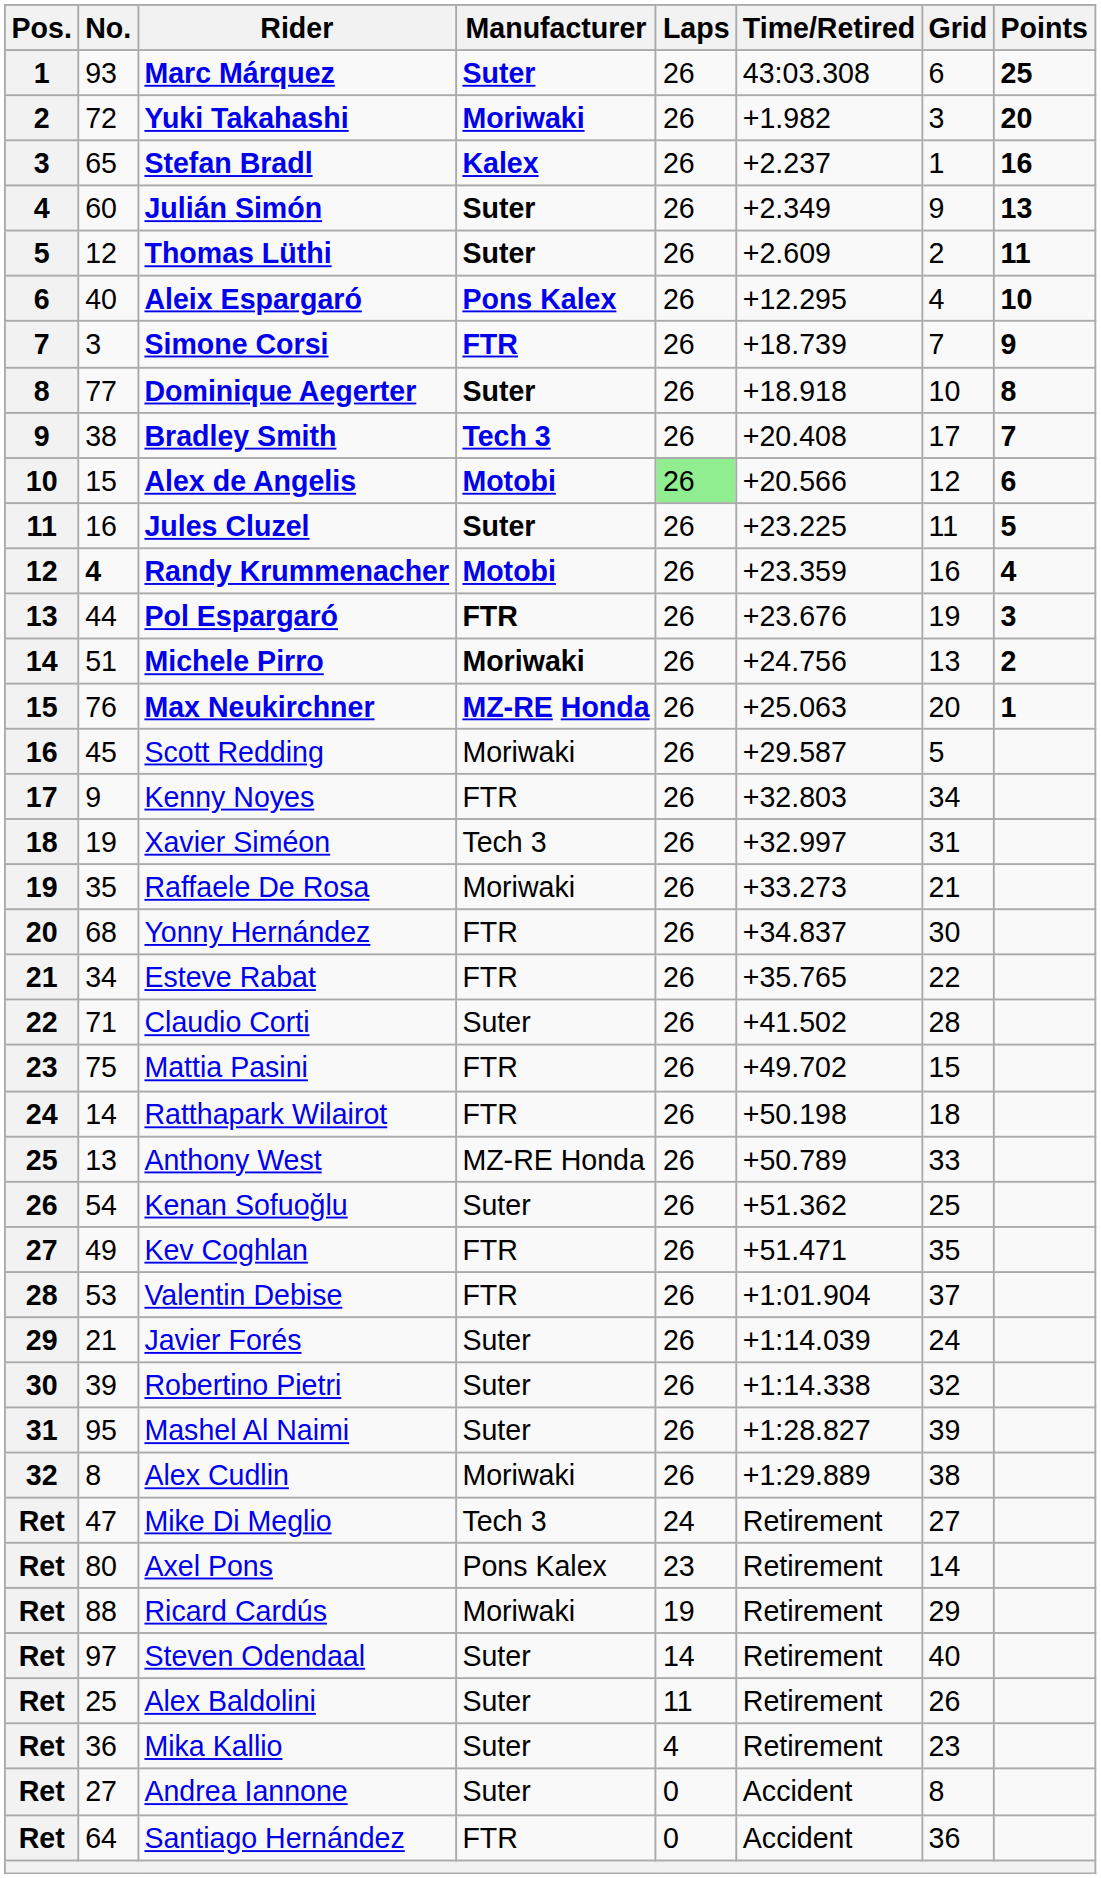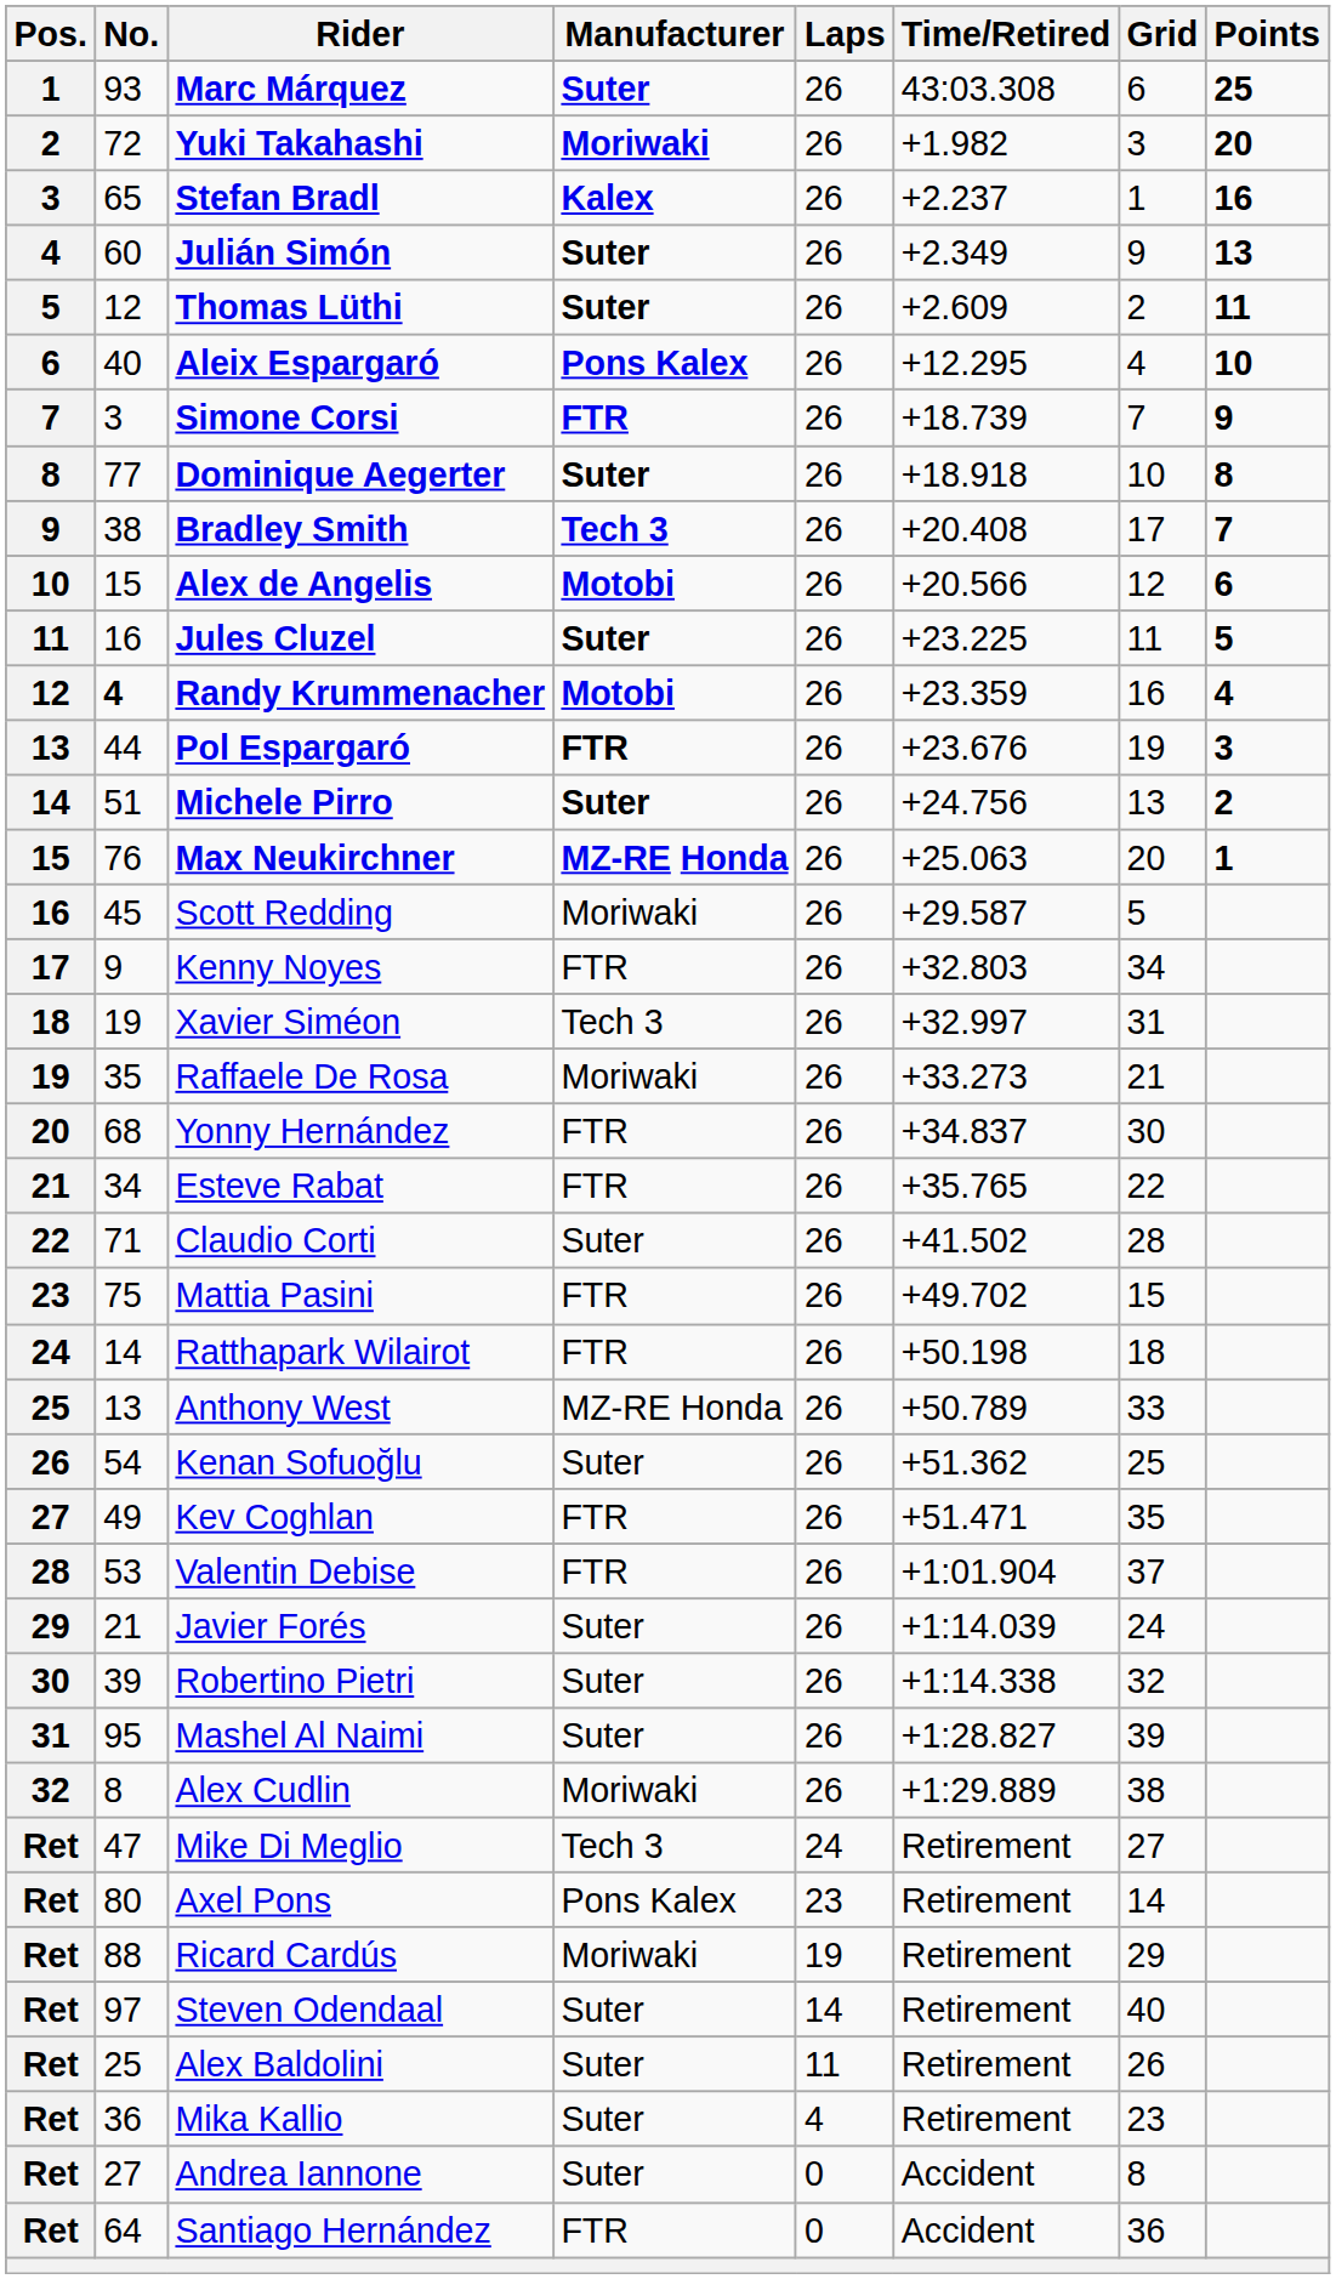Alex de Angelis | Laps: lightgreen background -> no background
Michele Pirro | Manufacturer: Moriwaki -> Suter
